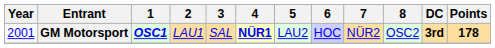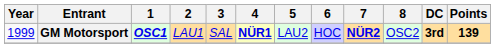GM Motorsport | Year: 2001 -> 1999
GM Motorsport | 7: normal -> bold
GM Motorsport | Points: 178 -> 139
